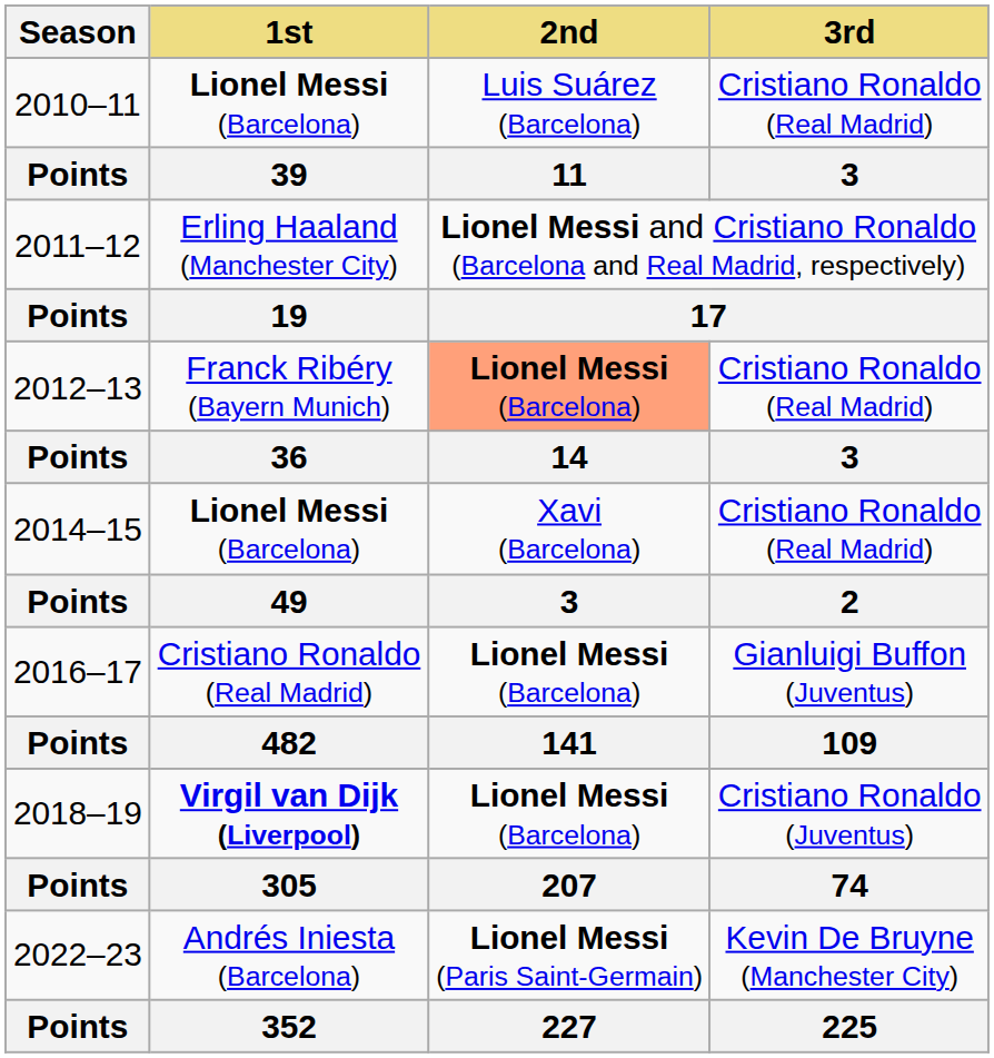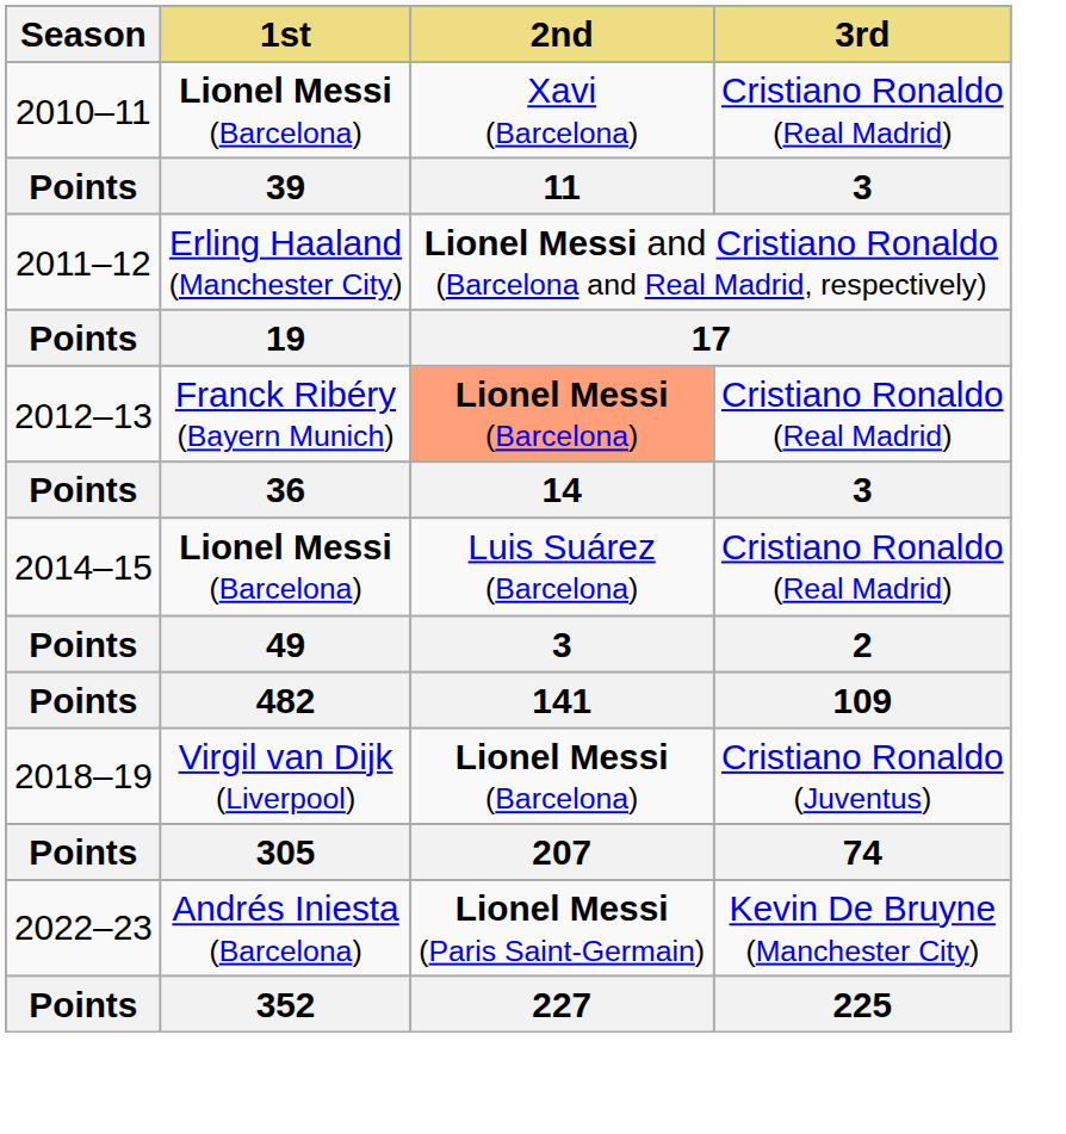2010–11 | 2nd: Luis Suárez (Barcelona) -> Xavi (Barcelona)
2014–15 | 2nd: Xavi (Barcelona) -> Luis Suárez (Barcelona)
- row: 2016–17 | Cristiano Ronaldo (Real Madrid) | Lionel Messi (Barcelona) | Gianluigi Buffon (Juventus)
2018–19 | 1st: bold -> normal
